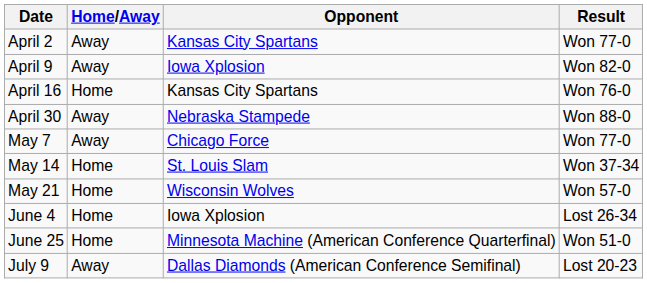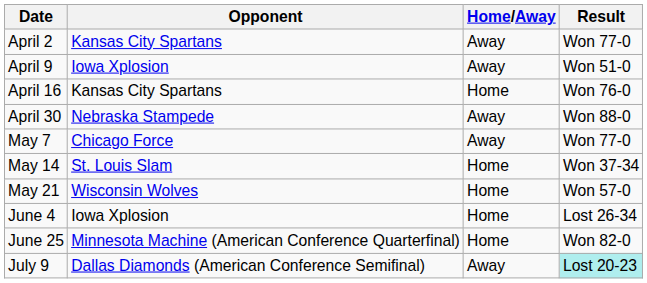columns swapped: Opponent <-> Home/Away
April 9 | Result: Won 82-0 -> Won 51-0
June 25 | Result: Won 51-0 -> Won 82-0
July 9 | Result: no background -> paleturquoise background
